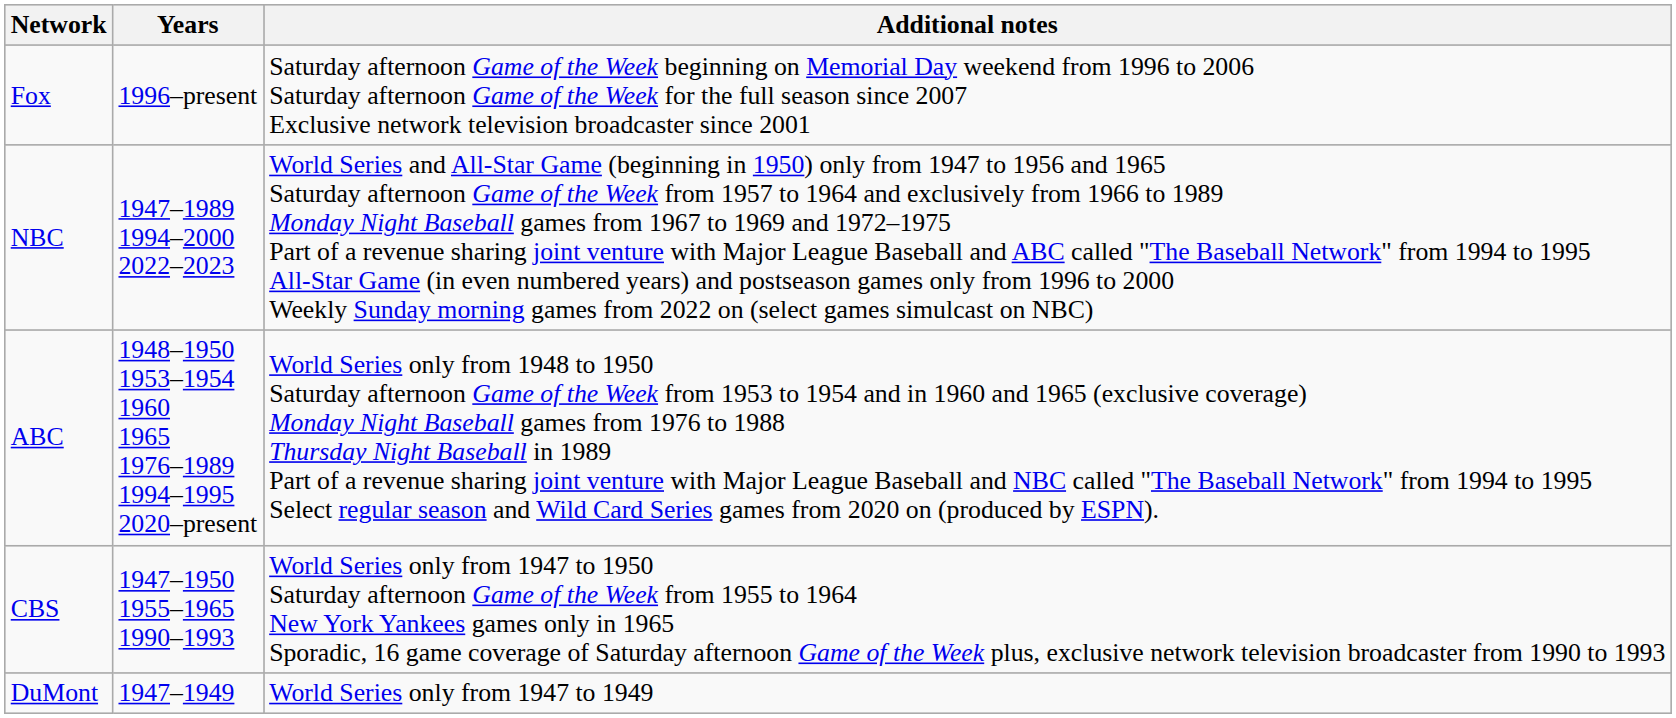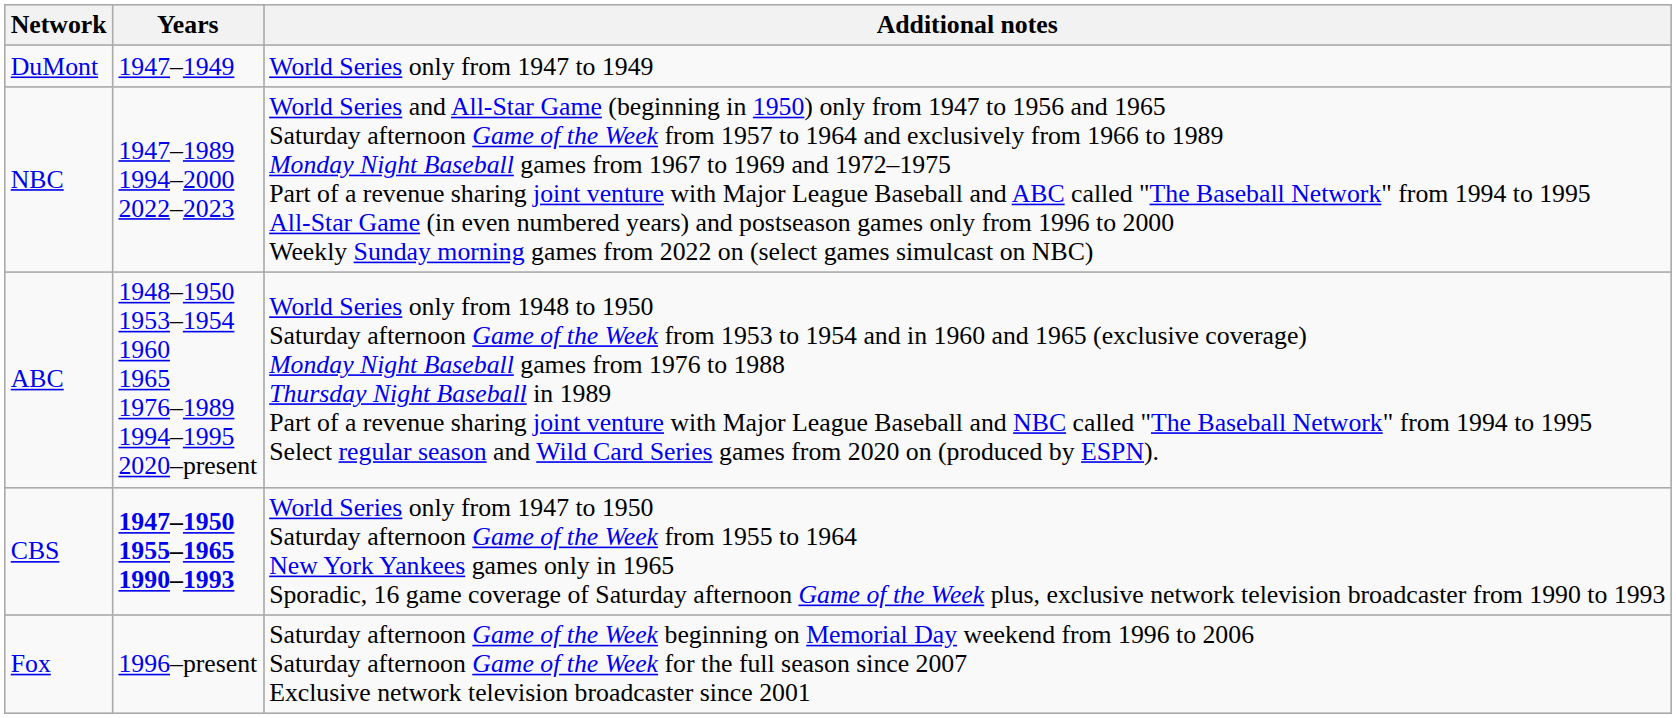rows swapped: DuMont <-> Fox
CBS | Years: normal -> bold
